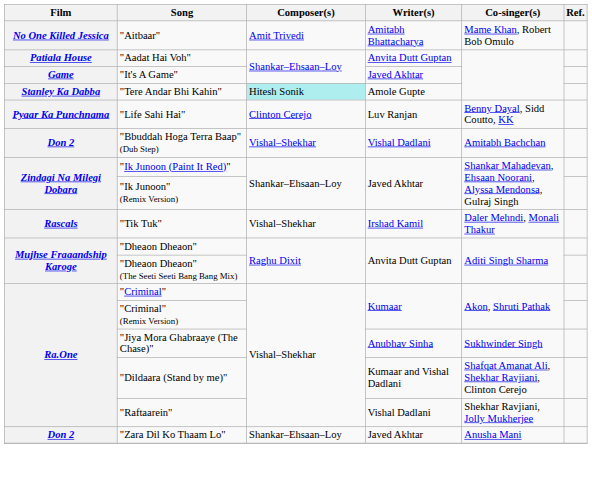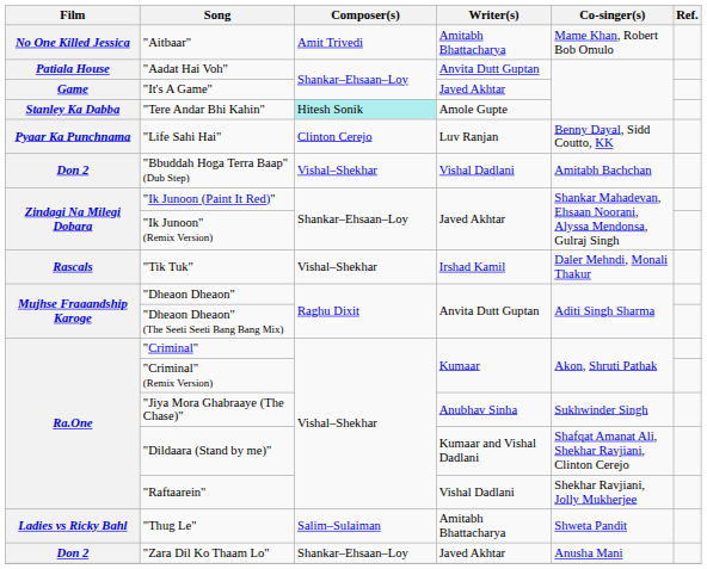+ row: Ladies vs Ricky Bahl | "Thug Le" | Salim–Sulaiman | Amitabh Bhattacharya | Shweta Pandit
